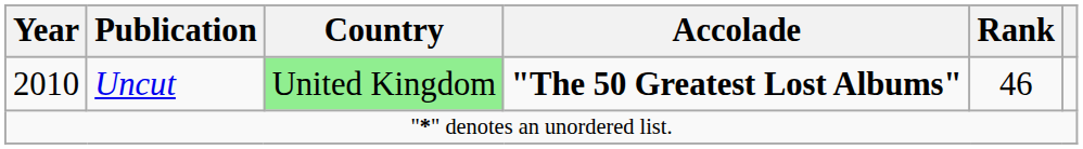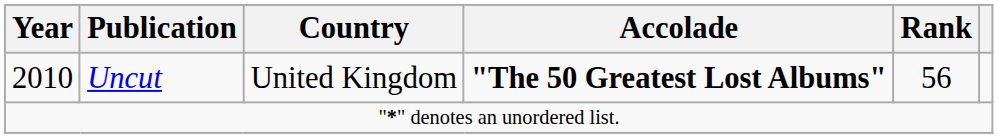2010 | Country: lightgreen background -> no background
2010 | Rank: 46 -> 56
